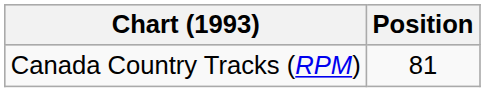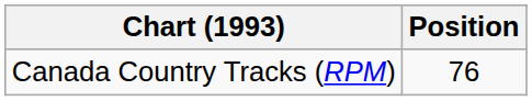Canada Country Tracks (RPM) | Position: 81 -> 76
